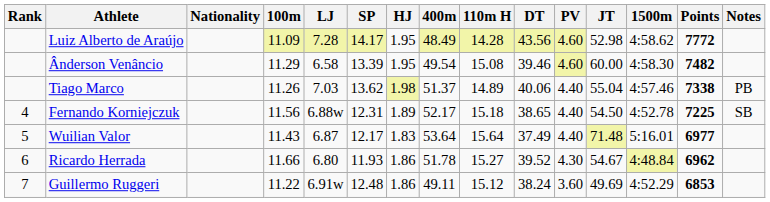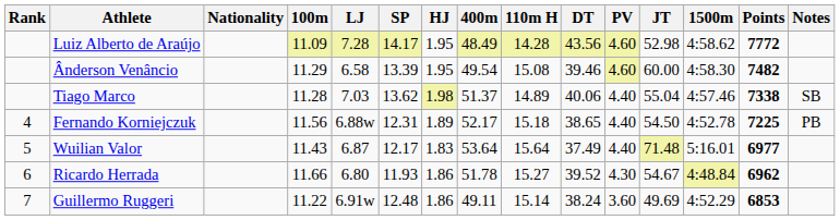Tiago Marco | 100m: 11.26 -> 11.28
Tiago Marco | Notes: PB -> SB
Fernando Korniejczuk | Notes: SB -> PB
Guillermo Ruggeri | 110m H: 15.12 -> 15.14
